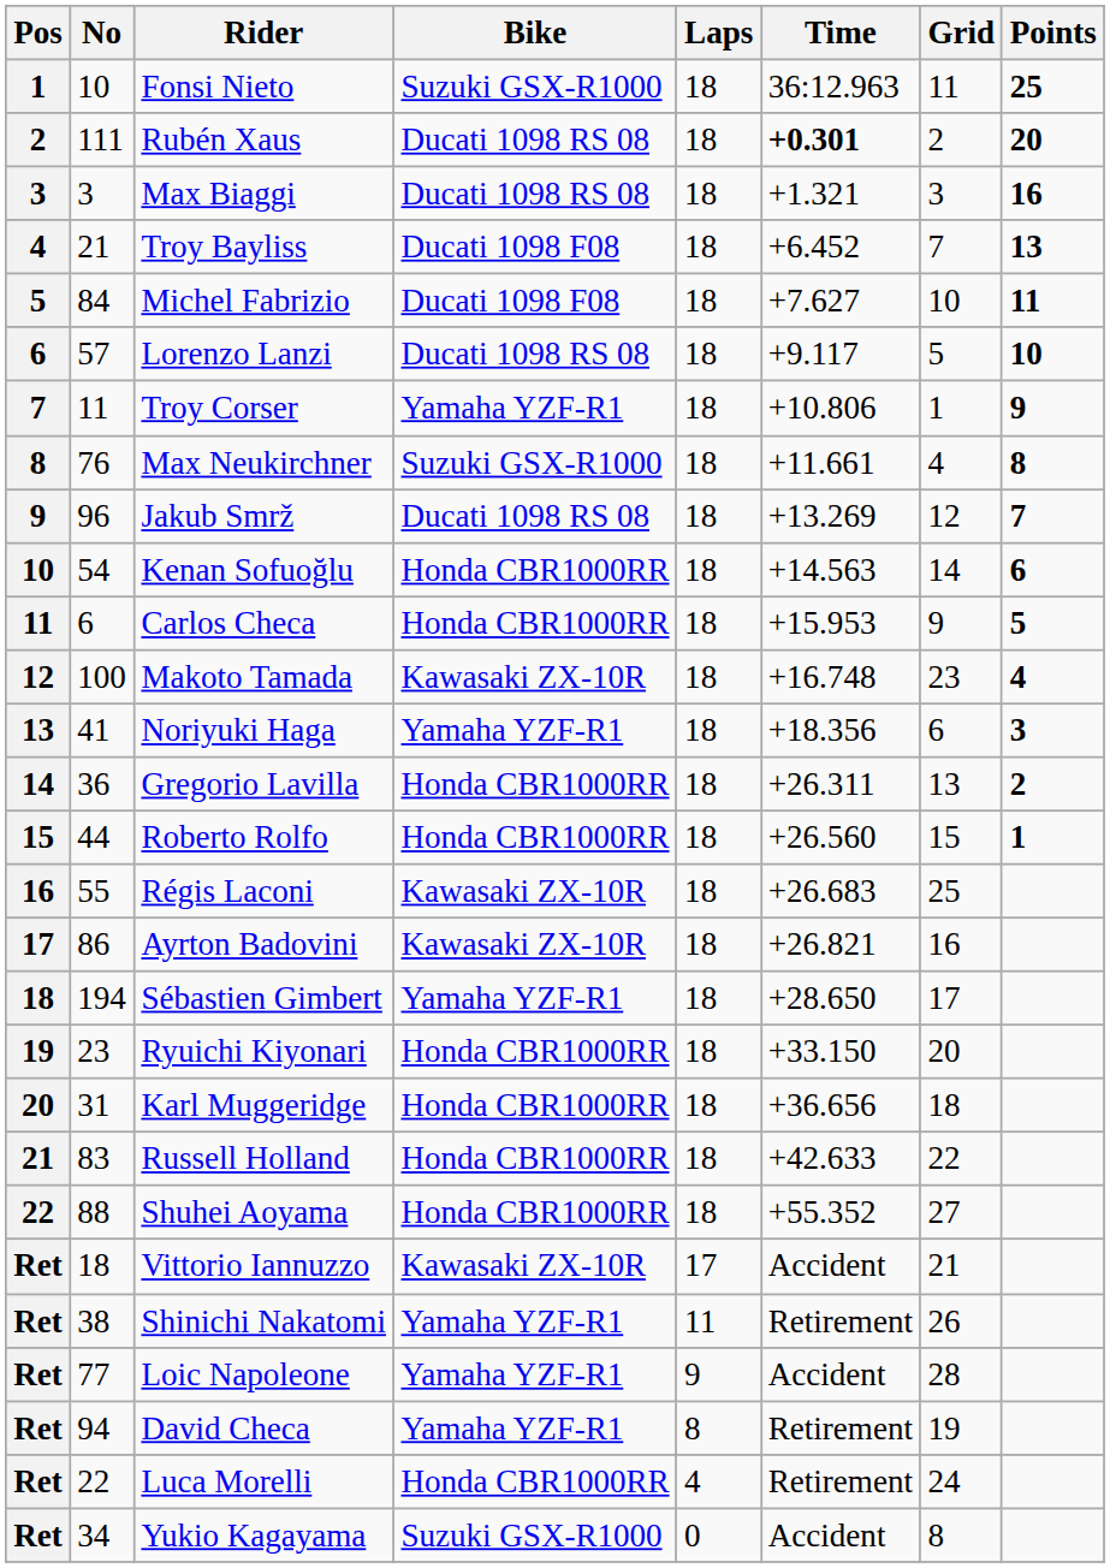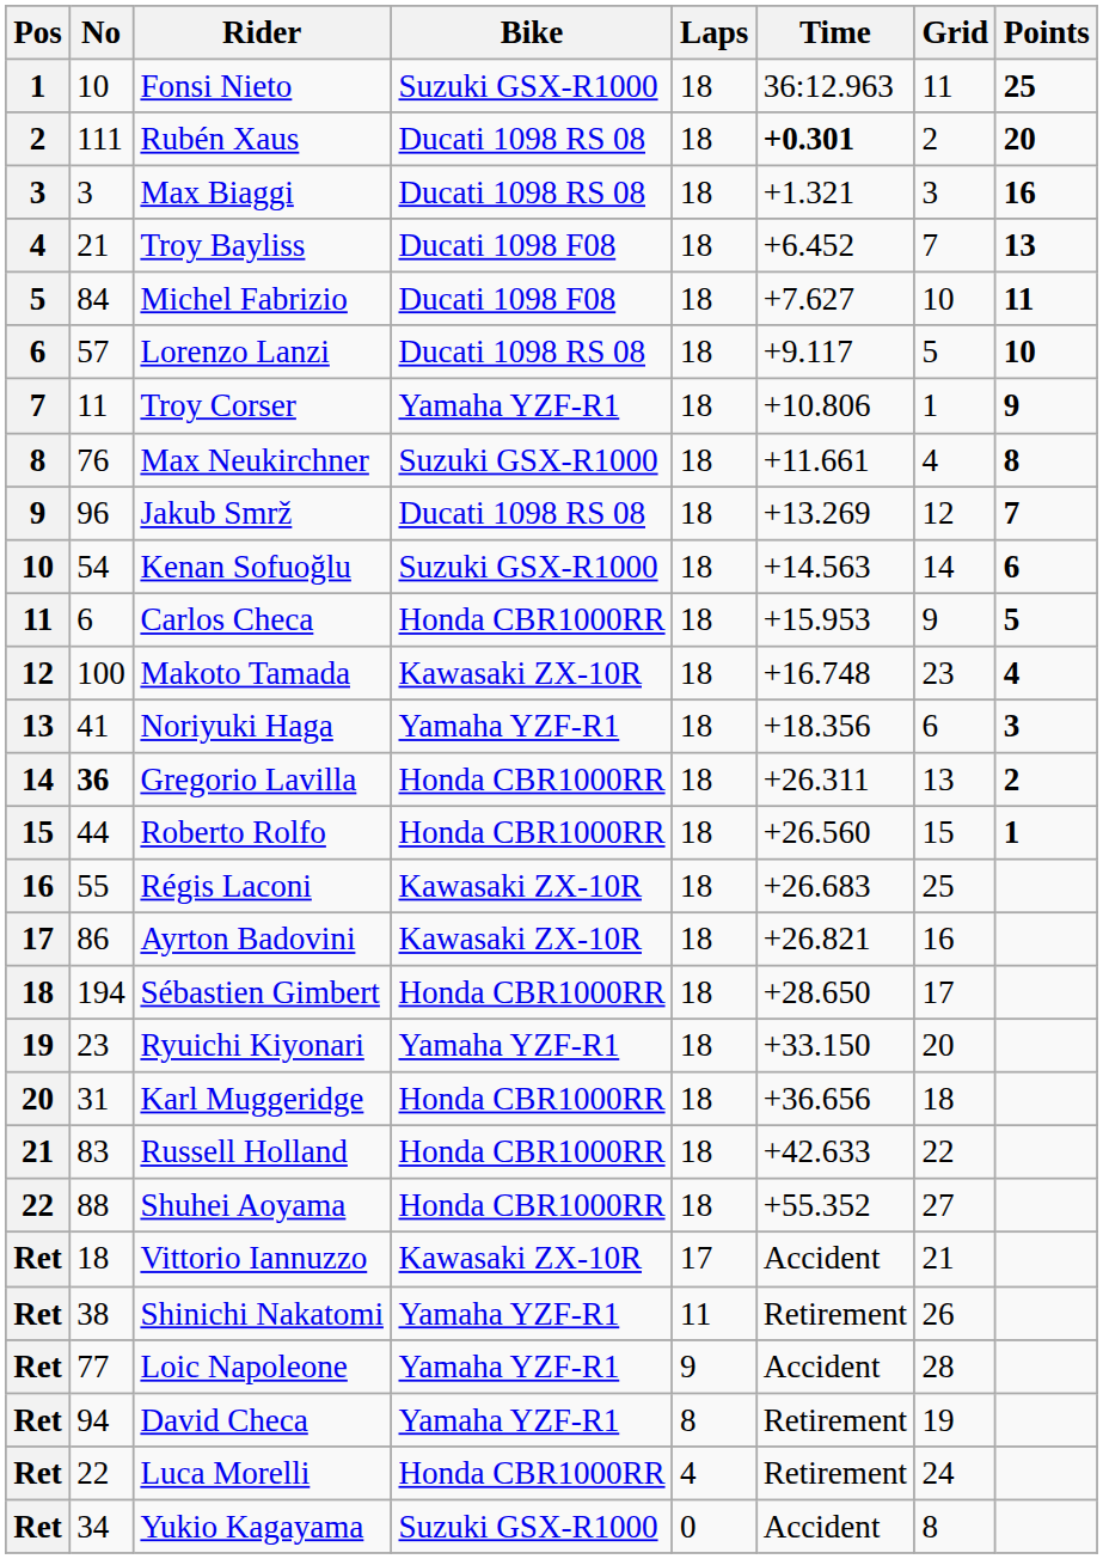Kenan Sofuoğlu | Bike: Honda CBR1000RR -> Suzuki GSX-R1000
Gregorio Lavilla | No: normal -> bold
Sébastien Gimbert | Bike: Yamaha YZF-R1 -> Honda CBR1000RR
Ryuichi Kiyonari | Bike: Honda CBR1000RR -> Yamaha YZF-R1
